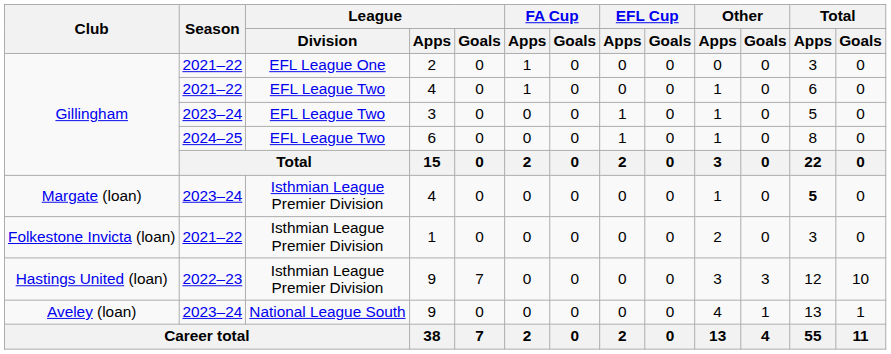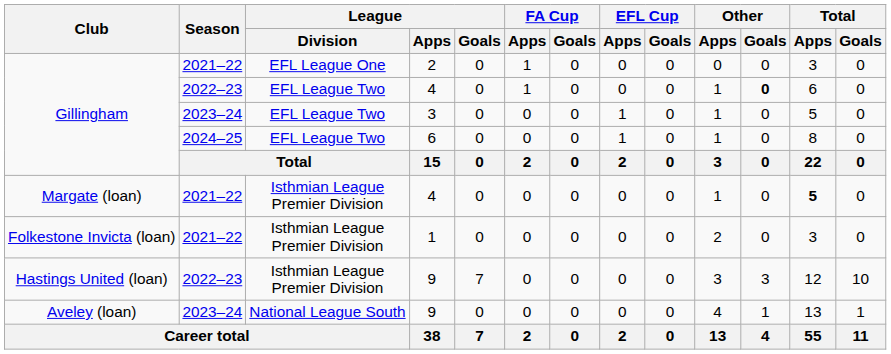Gillingham / 4 | Season: 2021–22 -> 2022–23
Gillingham / 4 | Other / Goals: normal -> bold
Margate (loan) / 4 | Season: 2023–24 -> 2021–22
